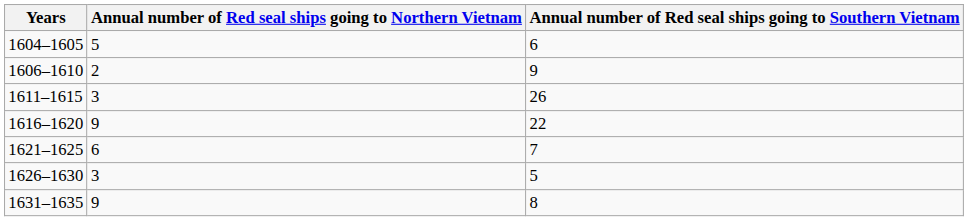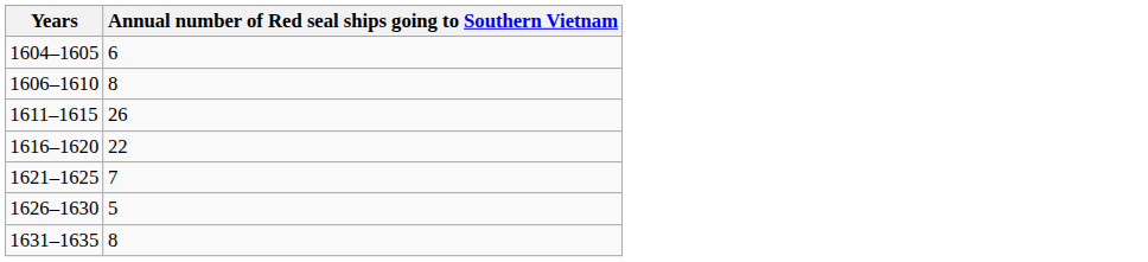- column: Annual number of Red seal ships going to Northern Vietnam | 5 | 2 | 3 | 9 | 6 | 3 | 9
1606–1610 | Annual number of Red seal ships going to Southern Vietnam: 9 -> 8
